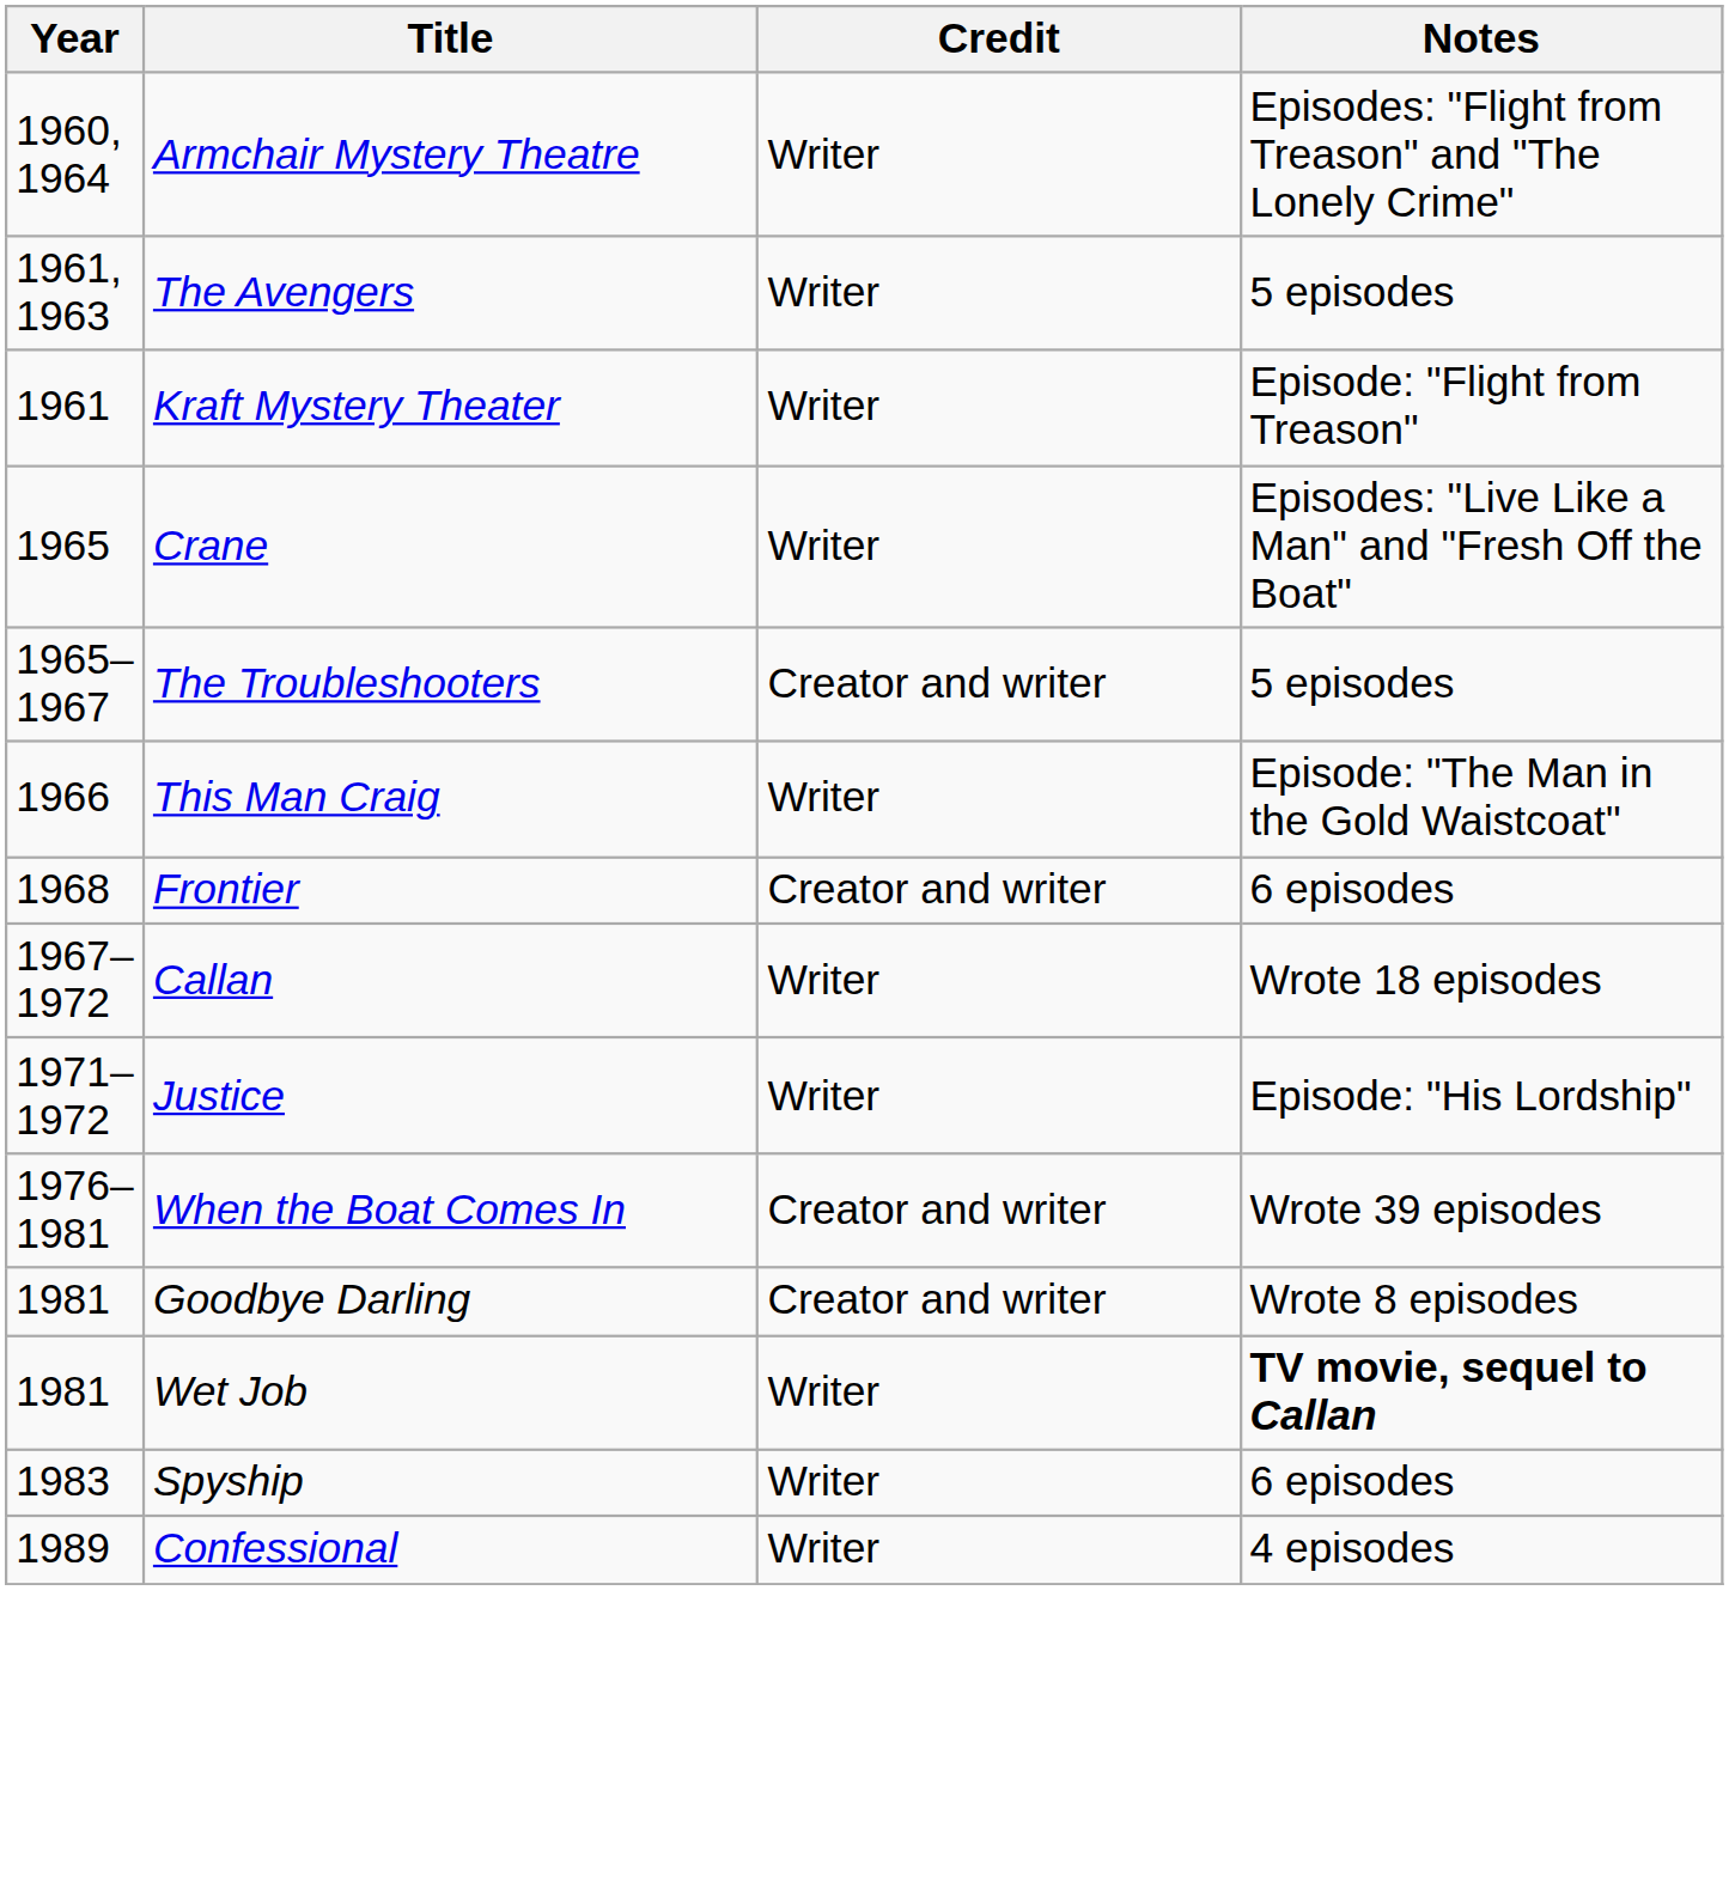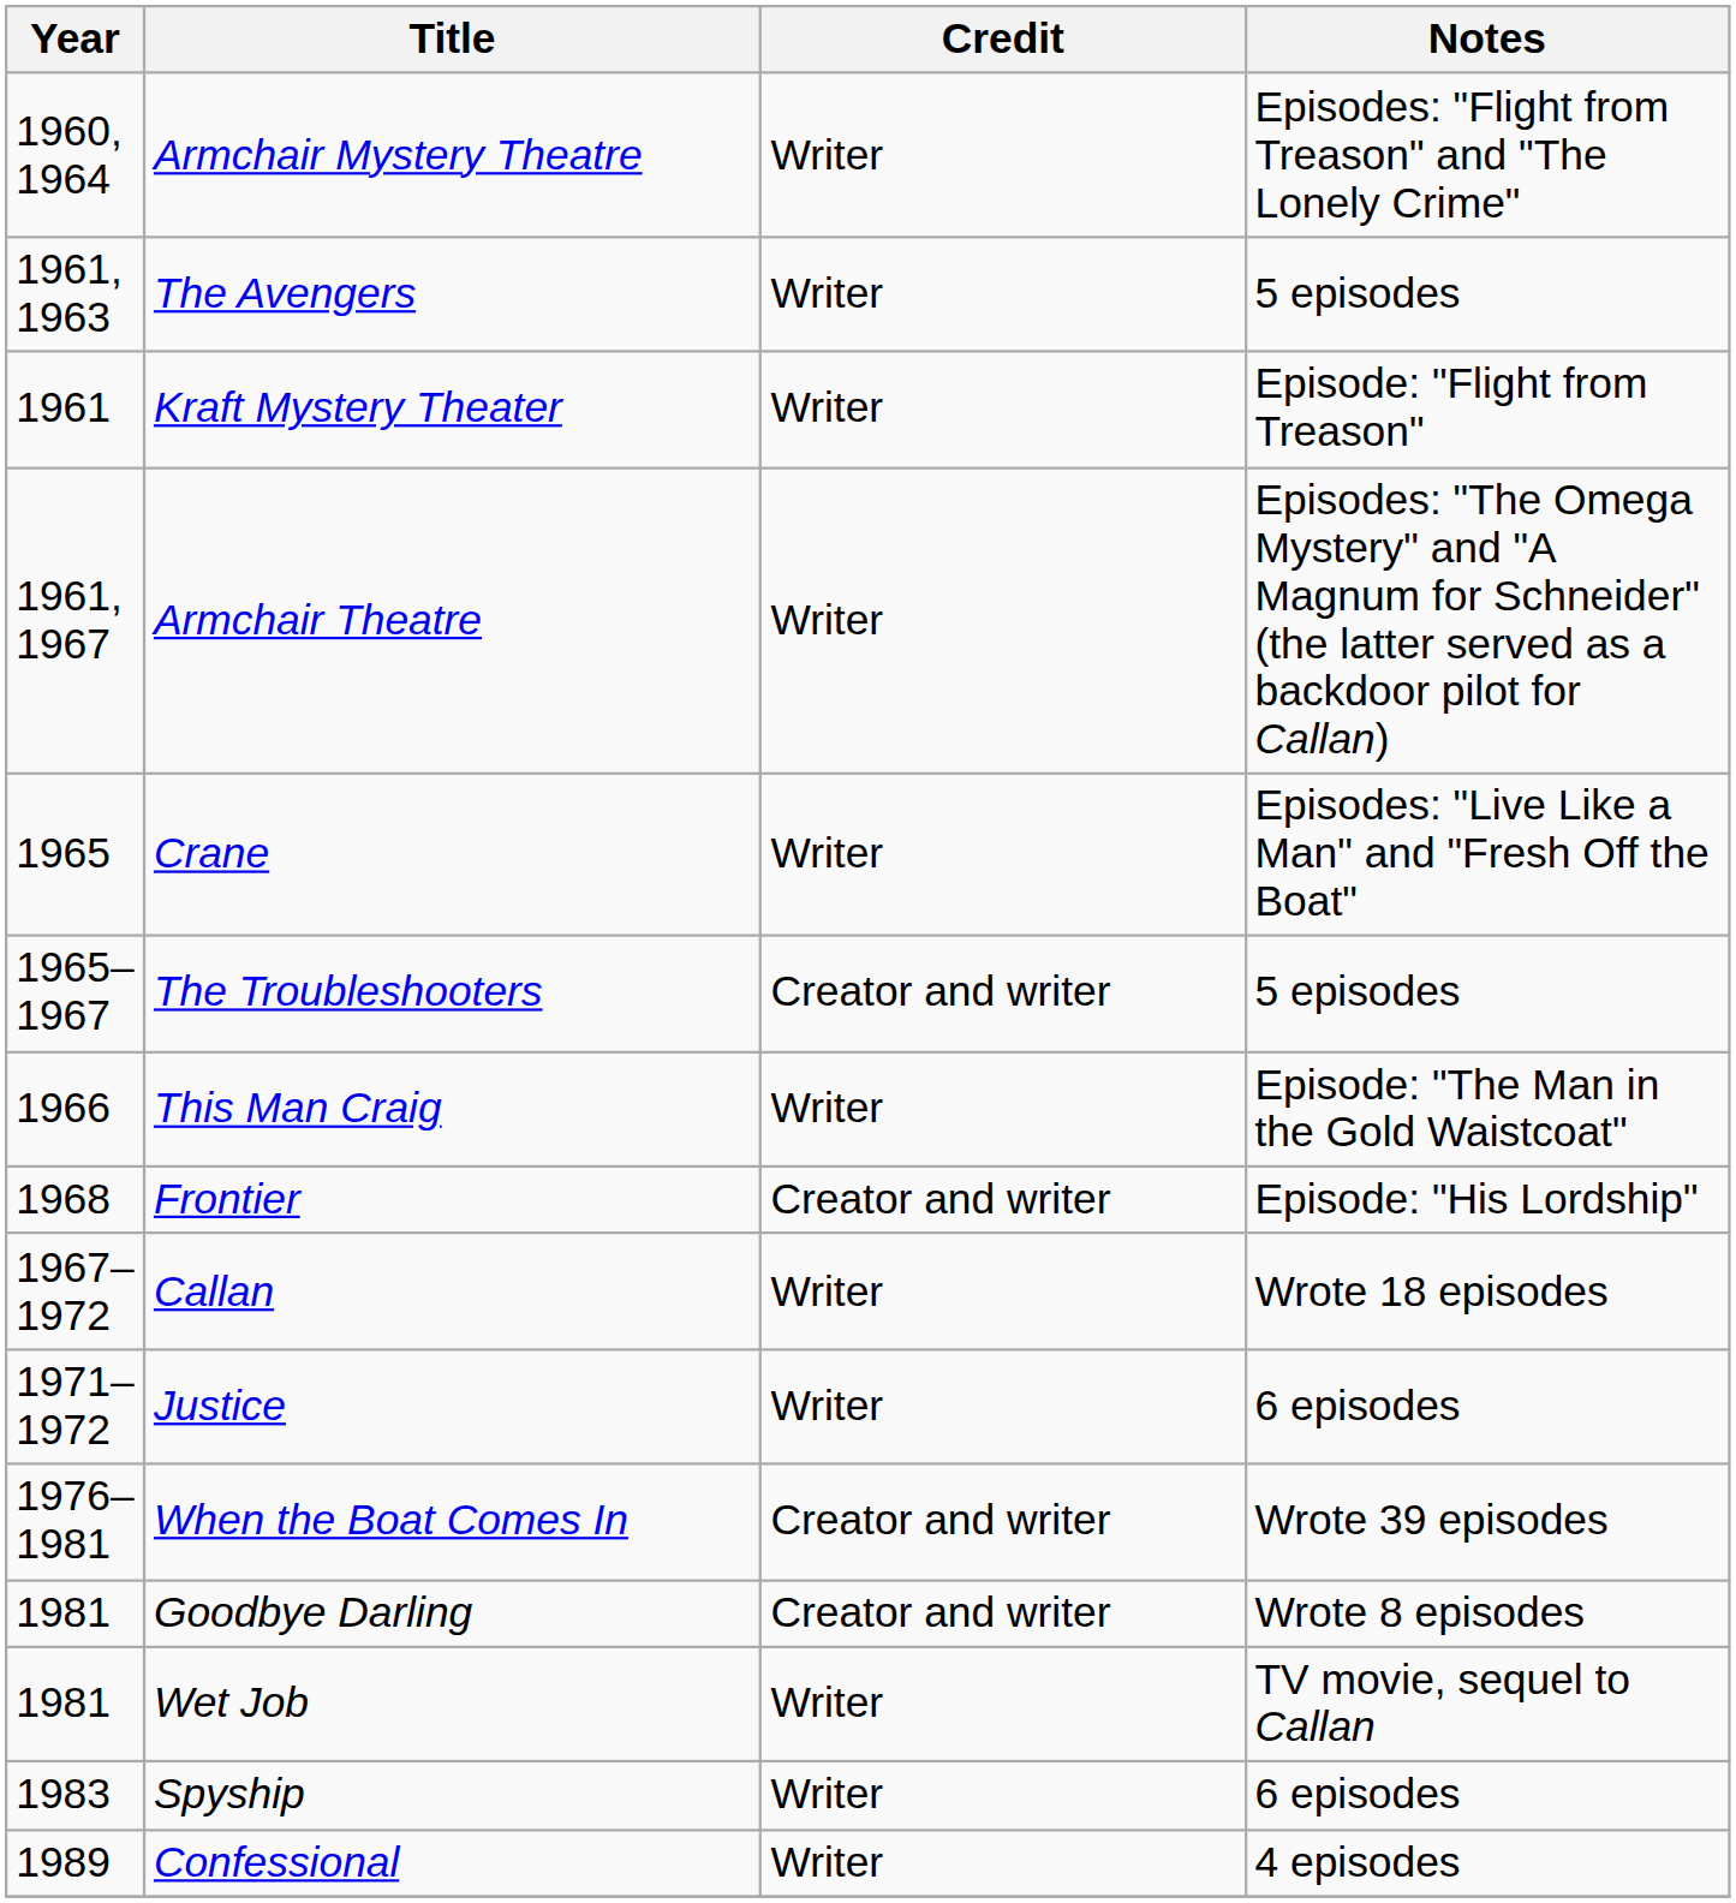+ row: 1961, 1967 | Armchair Theatre | Writer | Episodes: "The Omega Mystery" and "A Magnum for Schneider" (the latter served as a backdoor pilot for Callan)
Frontier | Notes: 6 episodes -> Episode: "His Lordship"
Justice | Notes: Episode: "His Lordship" -> 6 episodes
Wet Job | Notes: bold -> normal
